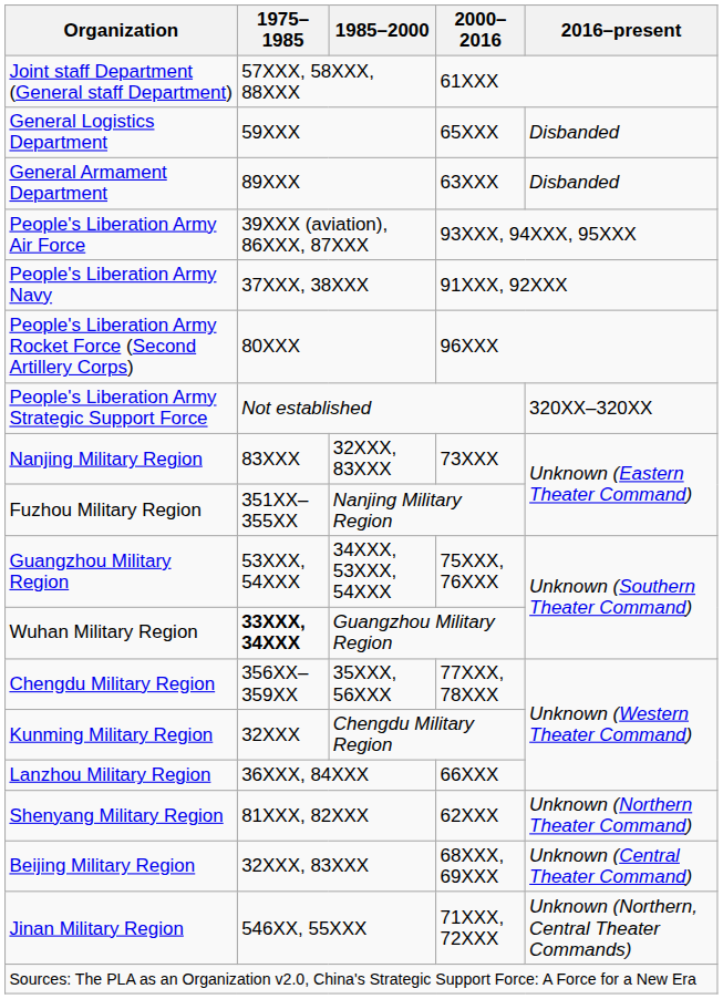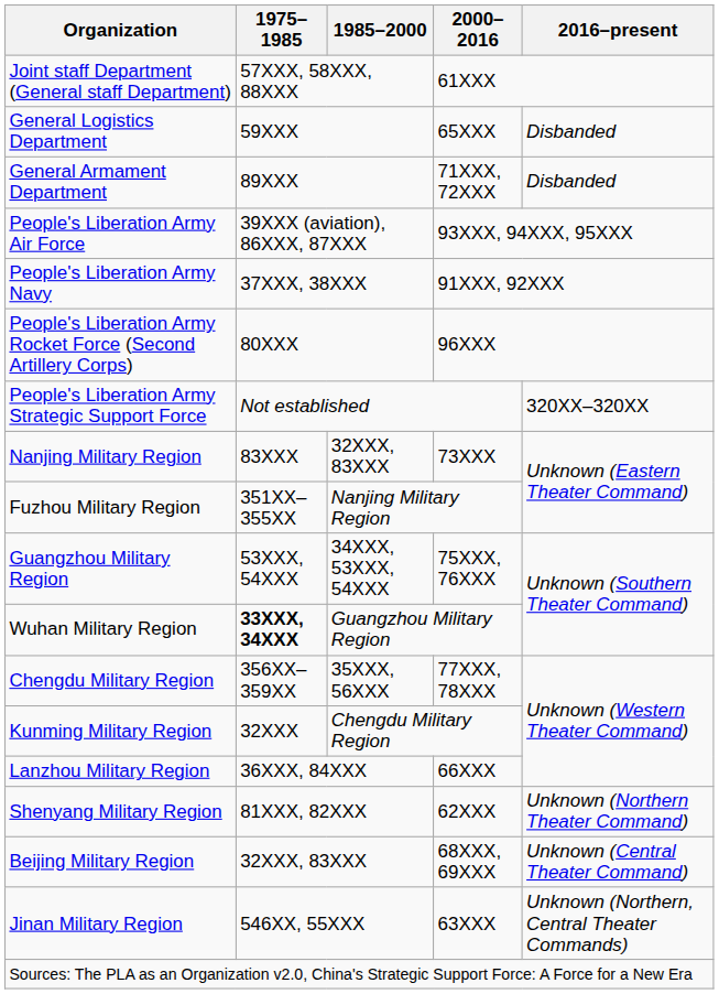General Armament Department | 2000–2016: 63XXX -> 71XXX, 72XXX
Jinan Military Region | 2000–2016: 71XXX, 72XXX -> 63XXX
